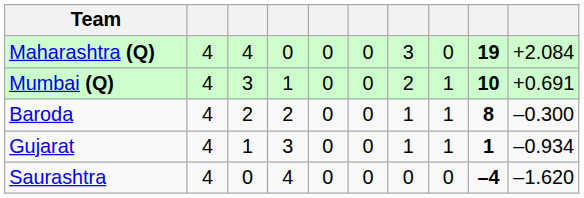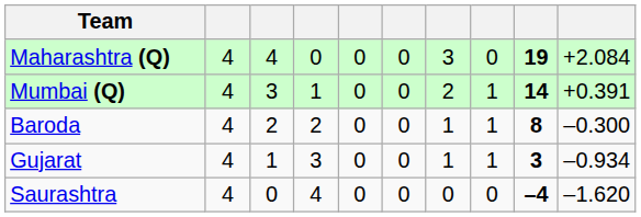Mumbai (Q) | column 9: 10 -> 14
Mumbai (Q) | column 10: +0.691 -> +0.391
Gujarat | column 9: 1 -> 3
